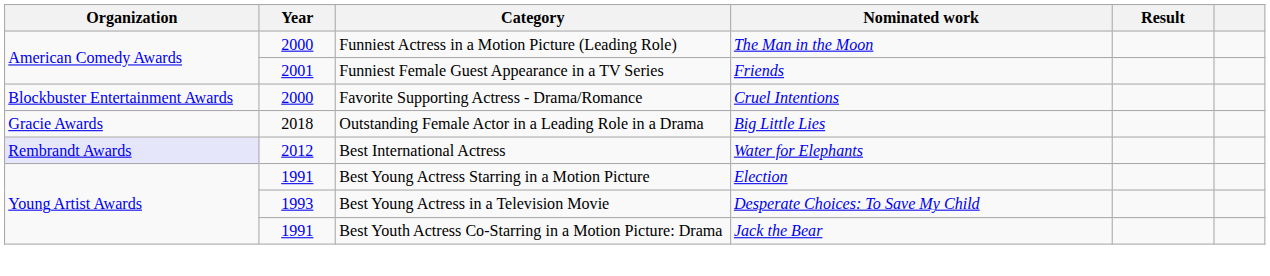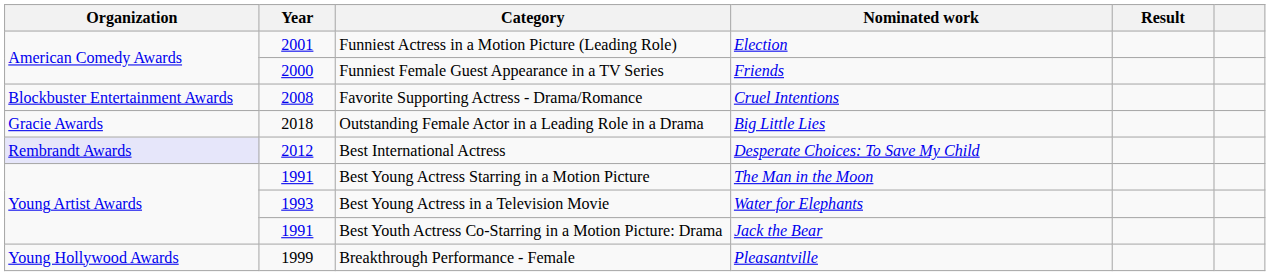Funniest Actress in a Motion Picture (Leading Role) | Year: 2000 -> 2001
Funniest Actress in a Motion Picture (Leading Role) | Nominated work: The Man in the Moon -> Election
Funniest Female Guest Appearance in a TV Series | Year: 2001 -> 2000
Favorite Supporting Actress - Drama/Romance | Year: 2000 -> 2008
Best International Actress | Nominated work: Water for Elephants -> Desperate Choices: To Save My Child
Best Young Actress Starring in a Motion Picture | Nominated work: Election -> The Man in the Moon
Best Young Actress in a Television Movie | Nominated work: Desperate Choices: To Save My Child -> Water for Elephants
+ row: Young Hollywood Awards | 1999 | Breakthrough Performance - Female | Pleasantville
